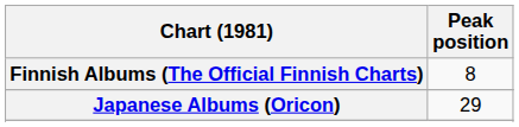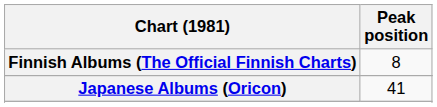Japanese Albums (Oricon) | Peak position: 29 -> 41
